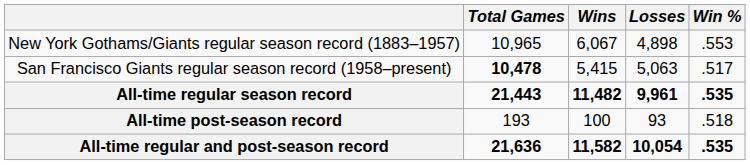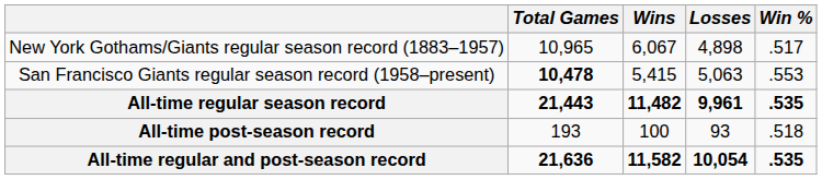New York Gothams/Giants regular season record (1883–1957) | Win %: .553 -> .517
San Francisco Giants regular season record (1958–present) | Win %: .517 -> .553
